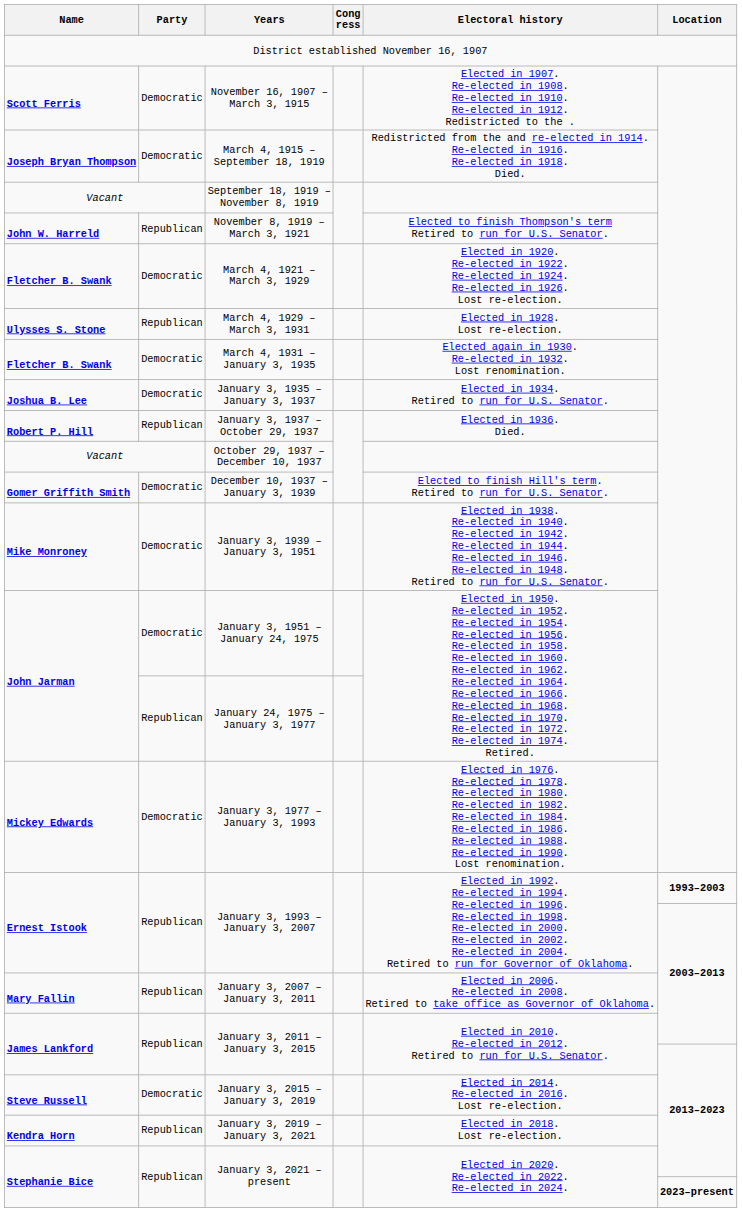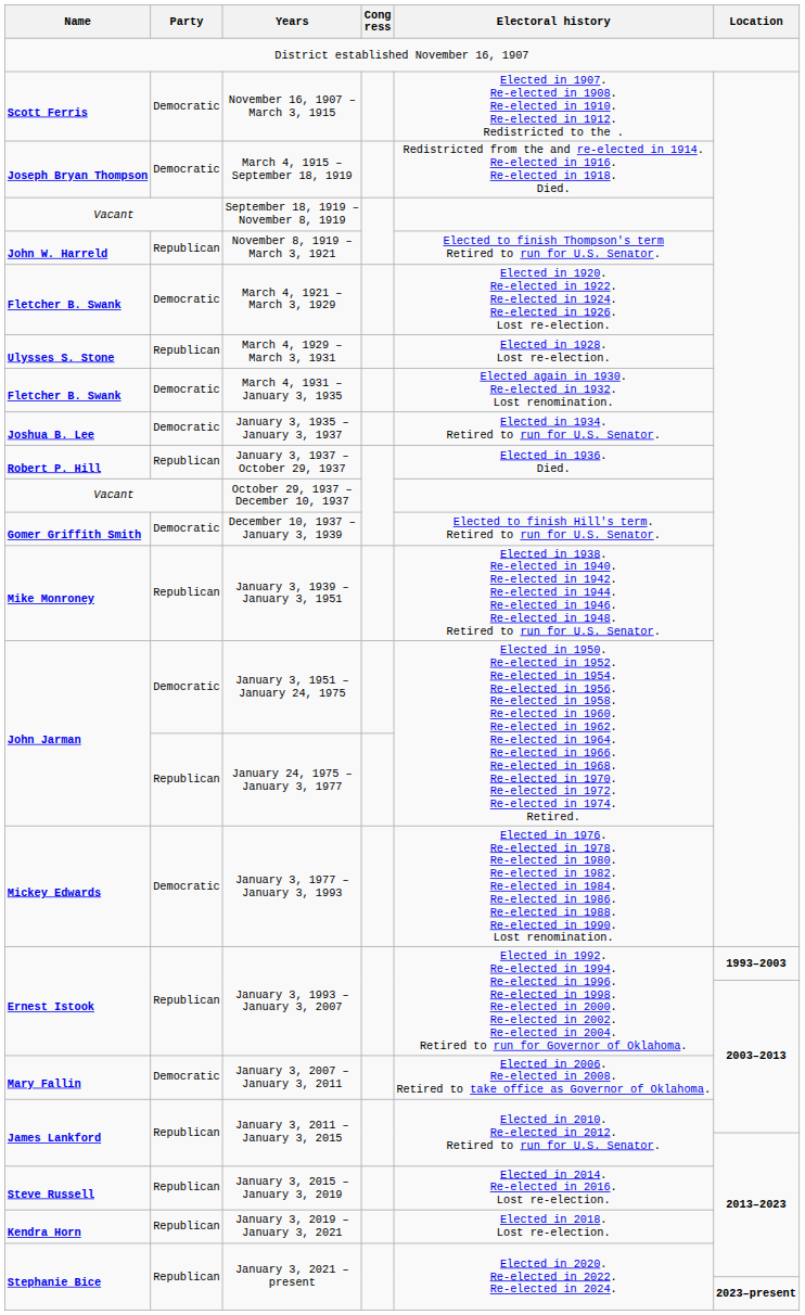January 3, 1939 – January 3, 1951 | Party: Democratic -> Republican
January 3, 2007 – January 3, 2011 | Party: Republican -> Democratic
January 3, 2015 – January 3, 2019 | Party: Democratic -> Republican
